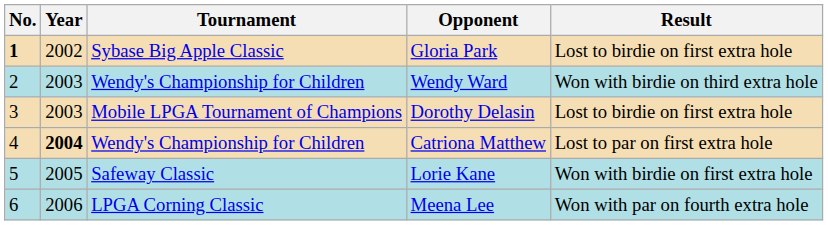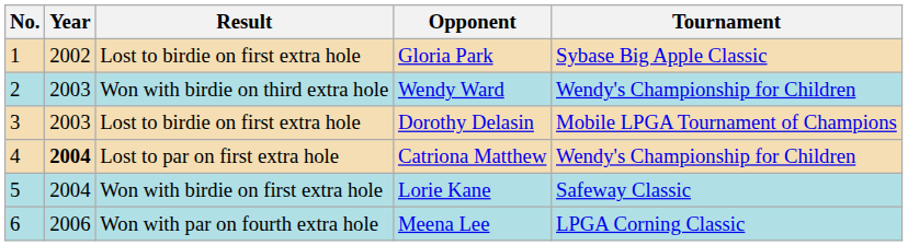columns swapped: Tournament <-> Result
Gloria Park | No.: bold -> normal
Lorie Kane | Year: 2005 -> 2004
